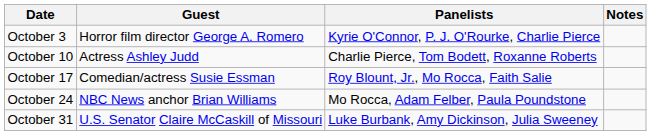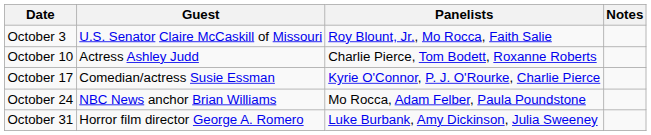October 3 | Guest: Horror film director George A. Romero -> U.S. Senator Claire McCaskill of Missouri
October 3 | Panelists: Kyrie O'Connor, P. J. O'Rourke, Charlie Pierce -> Roy Blount, Jr., Mo Rocca, Faith Salie
October 17 | Panelists: Roy Blount, Jr., Mo Rocca, Faith Salie -> Kyrie O'Connor, P. J. O'Rourke, Charlie Pierce
October 31 | Guest: U.S. Senator Claire McCaskill of Missouri -> Horror film director George A. Romero
